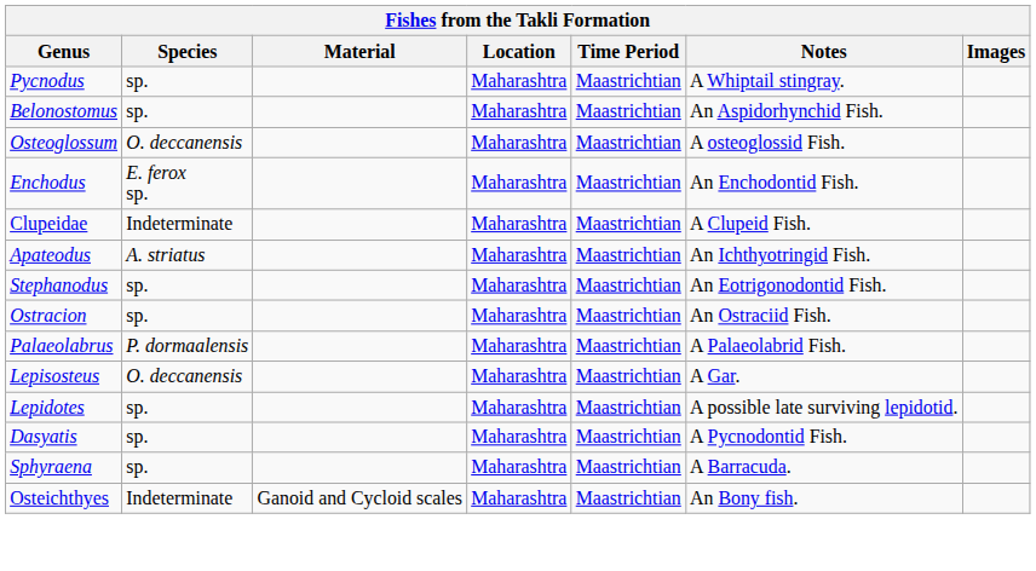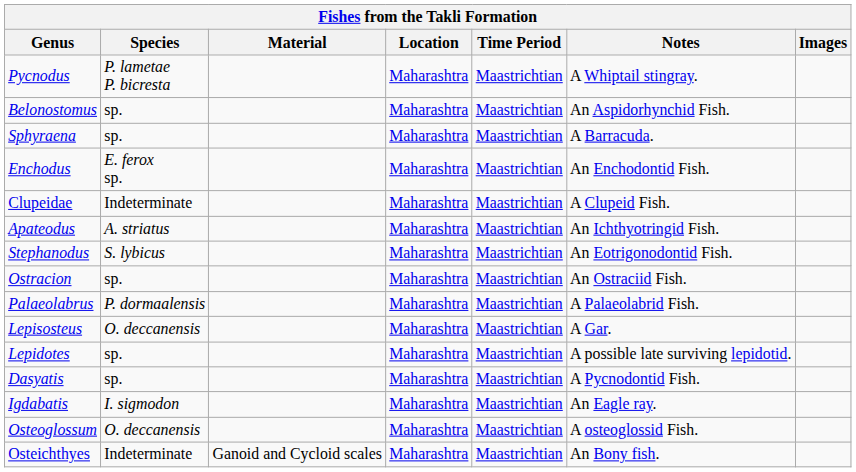Pycnodus | Species: sp. -> P. lametae P. bicresta
rows swapped: Sphyraena <-> Osteoglossum
Stephanodus | Species: sp. -> S. lybicus
+ row: Igdabatis | I. sigmodon | Maharashtra | Maastrichtian | An Eagle ray.
